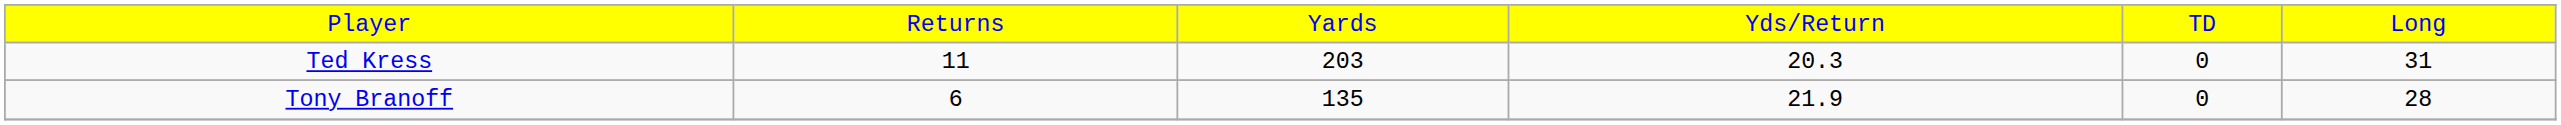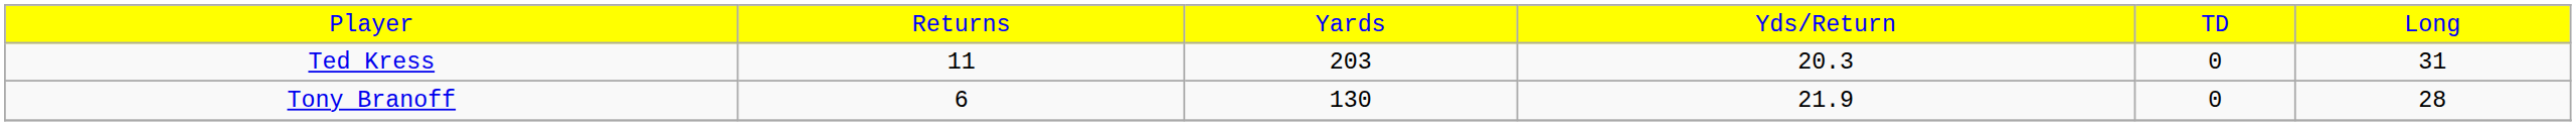Tony Branoff | column 3: 135 -> 130
